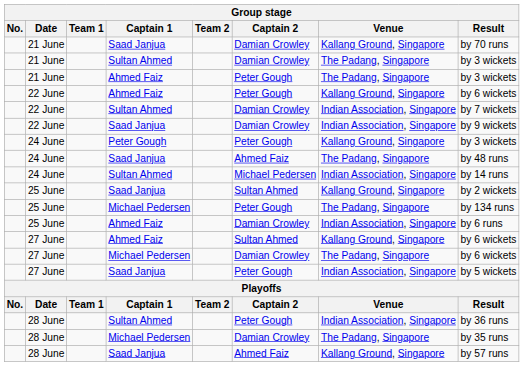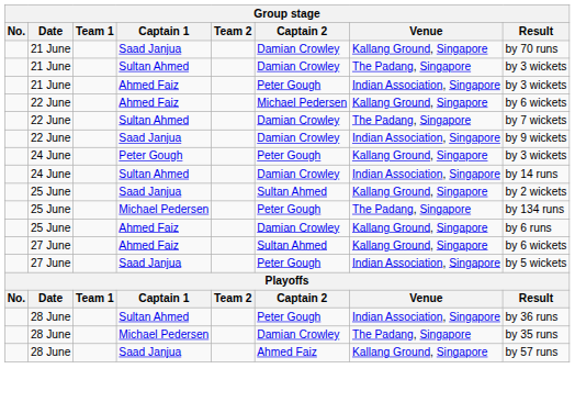21 June / Ahmed Faiz | Venue: The Padang, Singapore -> Indian Association, Singapore
22 June / Ahmed Faiz | Captain 2: Peter Gough -> Michael Pedersen
22 June / Sultan Ahmed | Venue: Indian Association, Singapore -> The Padang, Singapore
- row: 24 June | Saad Janjua | Ahmed Faiz | The Padang, Singapore | by 48 runs
24 June / Sultan Ahmed | Captain 2: Michael Pedersen -> Damian Crowley
25 June / Ahmed Faiz | Venue: Indian Association, Singapore -> Kallang Ground, Singapore
- row: 27 June | Michael Pedersen | Damian Crowley | The Padang, Singapore | by 6 wickets
